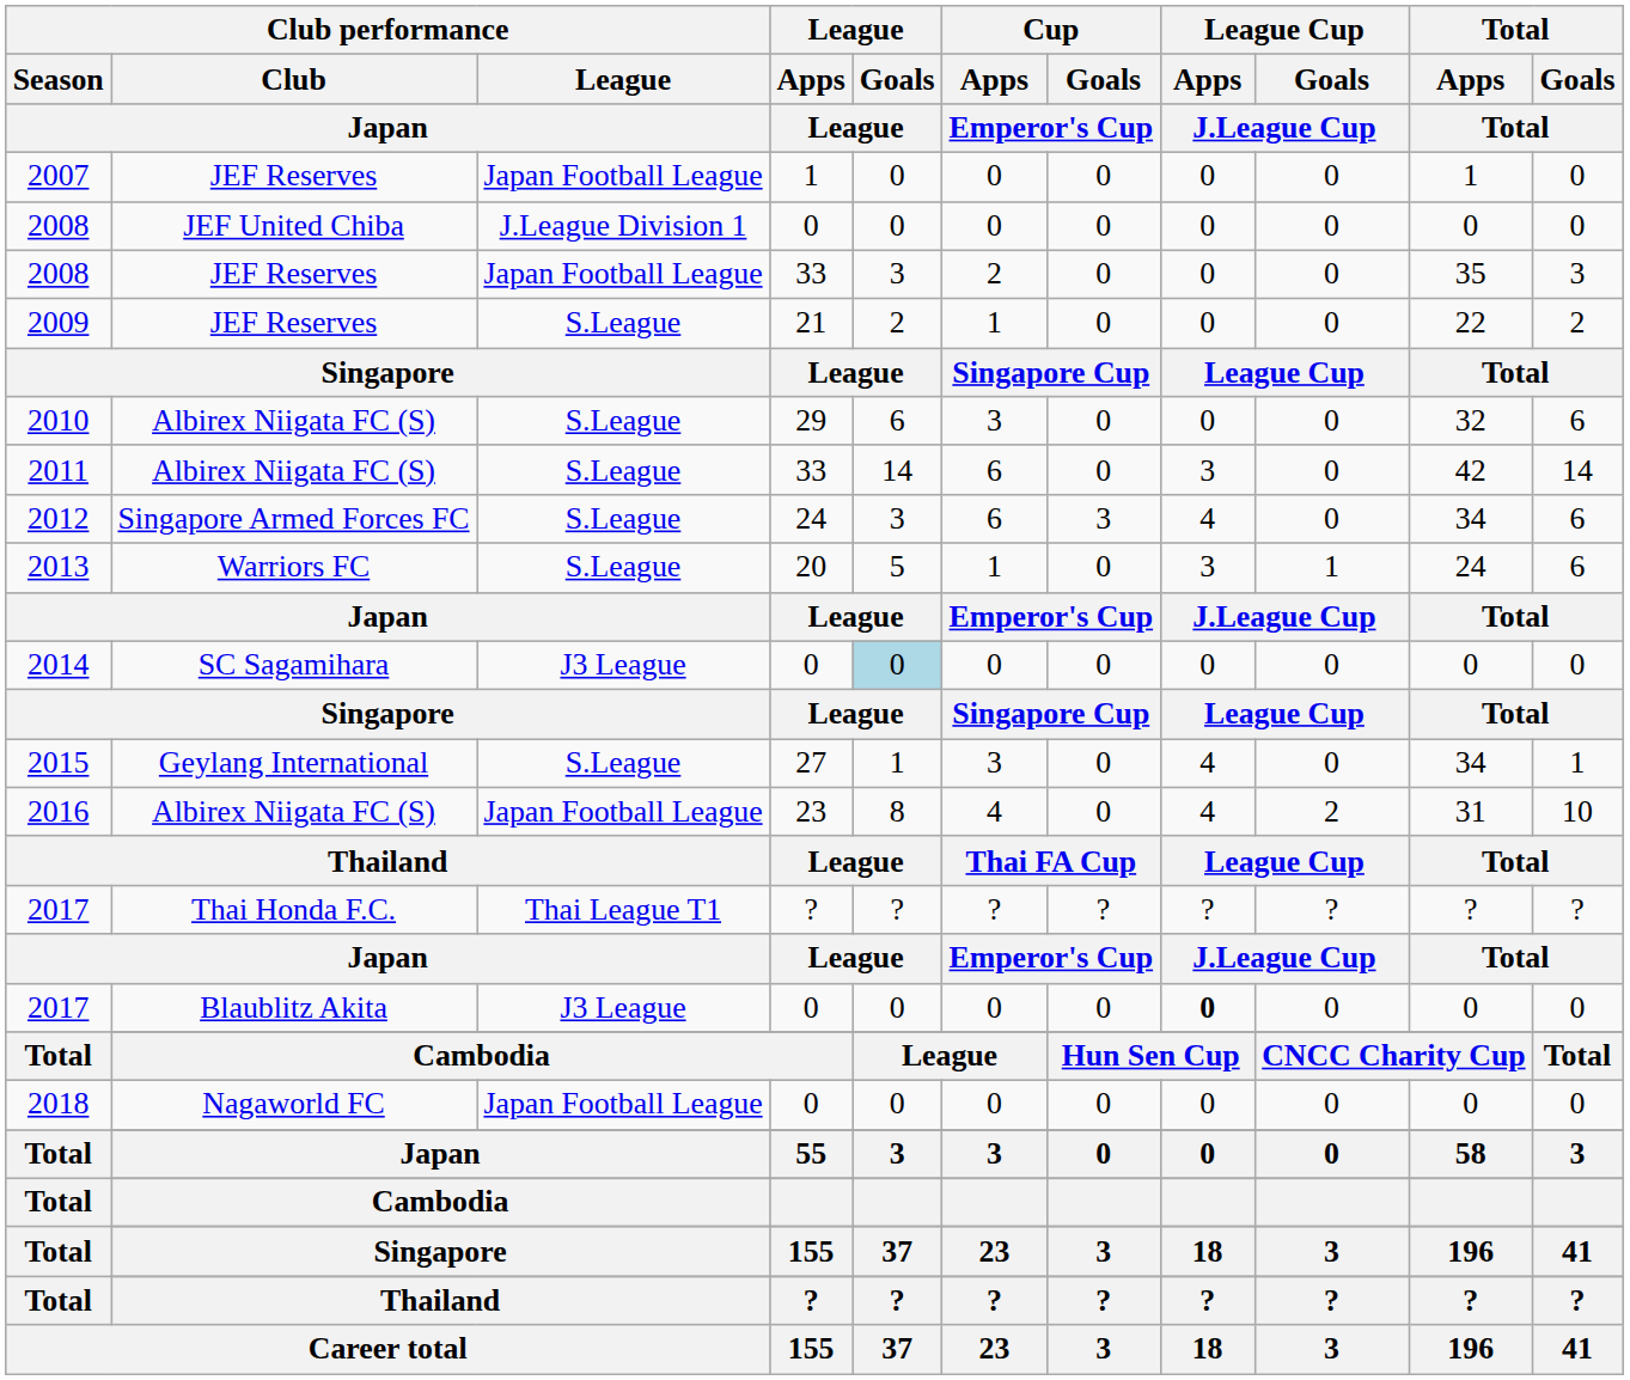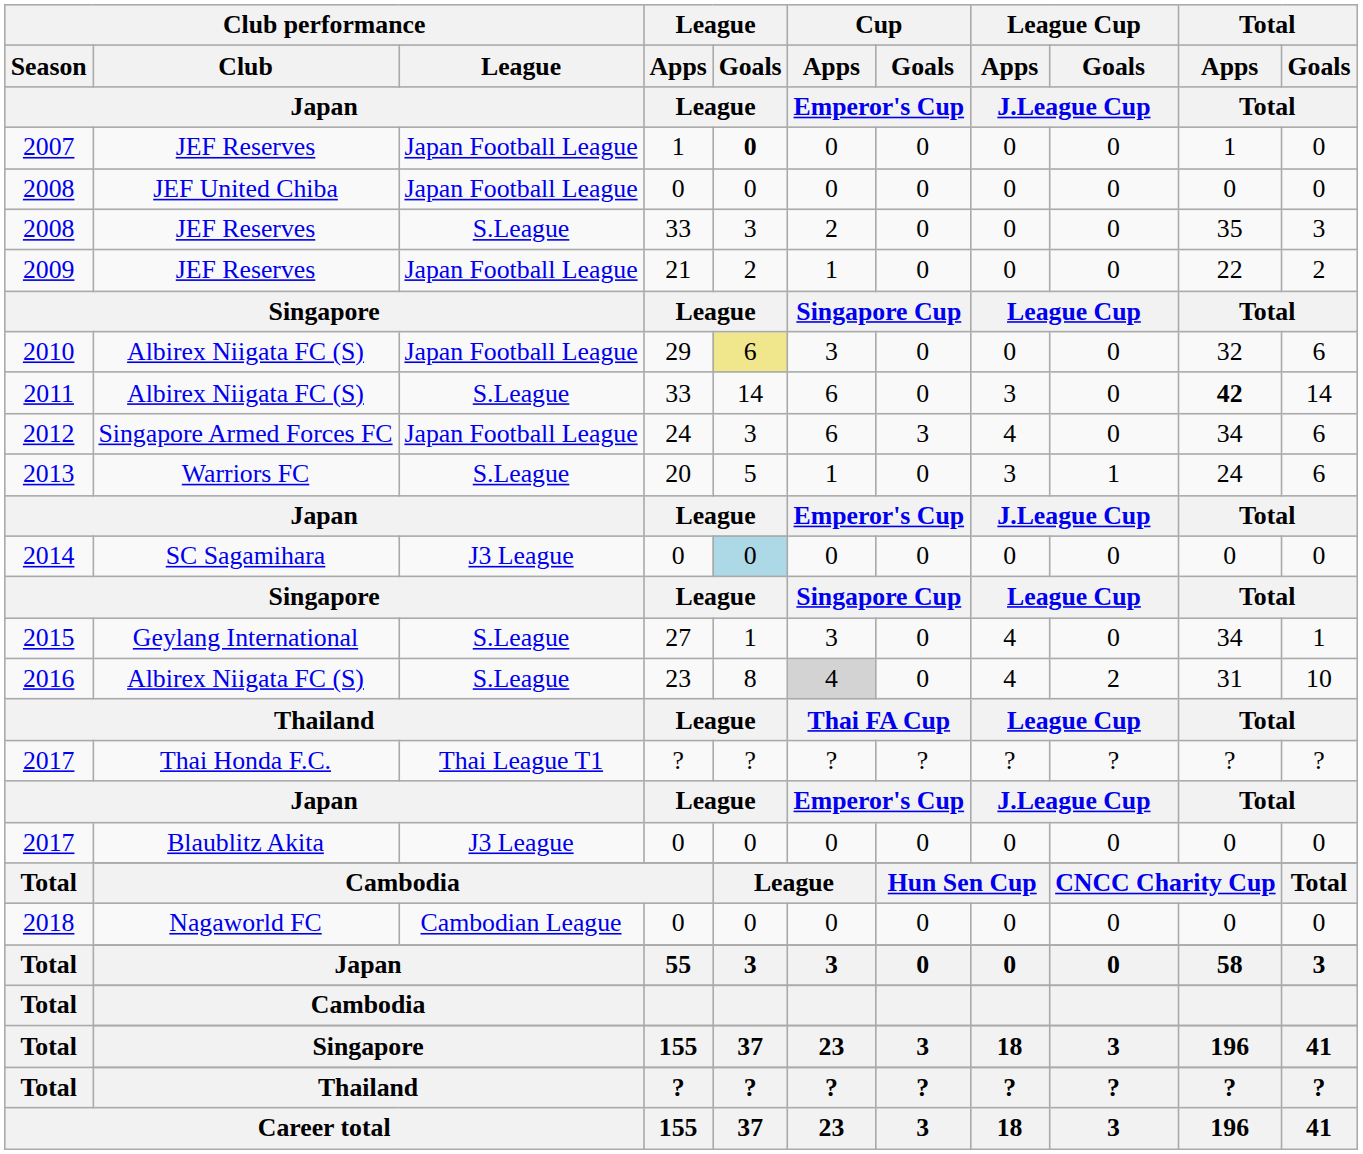2007 | League / Goals / League: normal -> bold
2008 / JEF United Chiba | Club performance / League / Japan: J.League Division 1 -> Japan Football League
2008 / JEF Reserves | Club performance / League / Japan: Japan Football League -> S.League
2009 | Club performance / League / Japan: S.League -> Japan Football League
2010 | Club performance / League / Japan: S.League -> Japan Football League
2010 | League / Goals / League: no background -> khaki background
2011 | Total / Apps / Total: normal -> bold
2012 | Club performance / League / Japan: S.League -> Japan Football League
2016 | Club performance / League / Japan: Japan Football League -> S.League
2016 | Cup / Apps / Emperor's Cup: no background -> lightgrey background
2017 / Blaublitz Akita | League Cup / Apps / J.League Cup: bold -> normal
2018 | Club performance / League / Japan: Japan Football League -> Cambodian League
